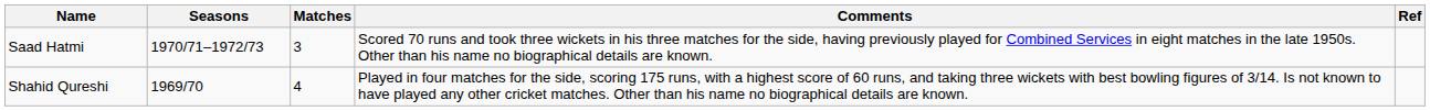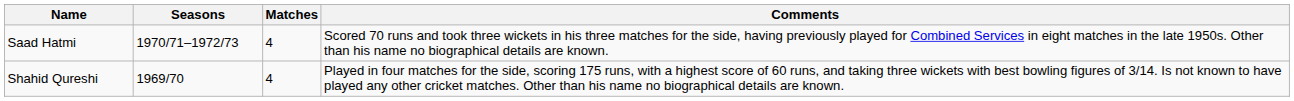- column: Ref
Saad Hatmi | Matches: 3 -> 4
